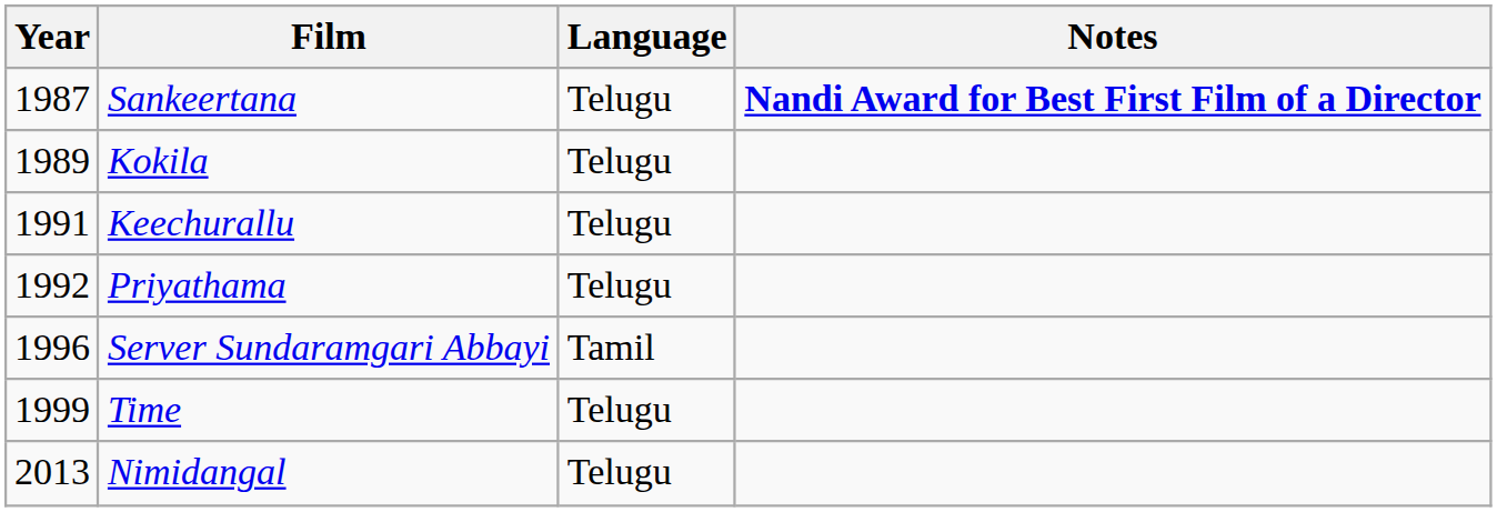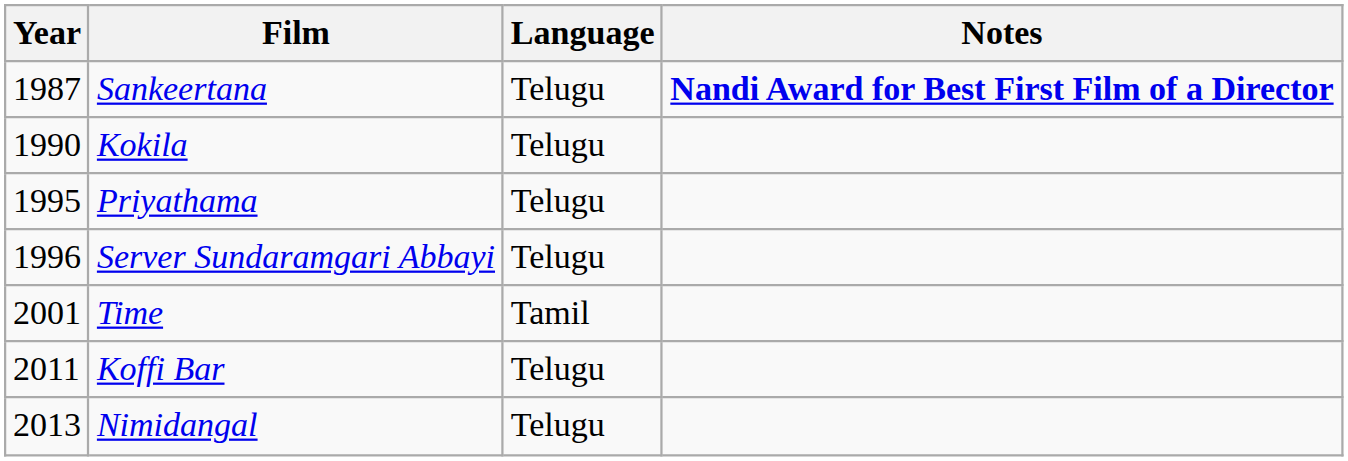Kokila | Year: 1989 -> 1990
- row: 1991 | Keechurallu | Telugu
Priyathama | Year: 1992 -> 1995
Server Sundaramgari Abbayi | Language: Tamil -> Telugu
Time | Year: 1999 -> 2001
Time | Language: Telugu -> Tamil
+ row: 2011 | Koffi Bar | Telugu
